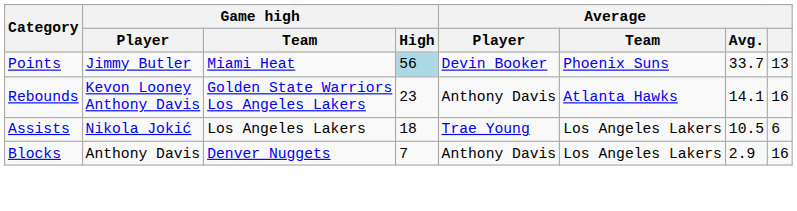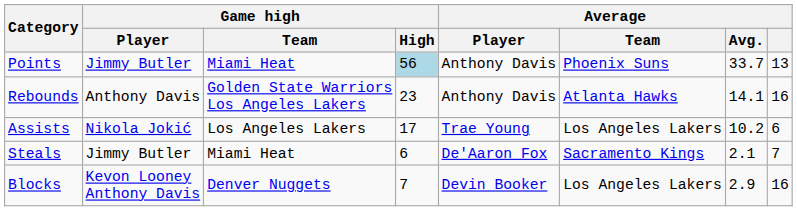Points | Average / Player: Devin Booker -> Anthony Davis
Rebounds | Game high / Player: Kevon Looney Anthony Davis -> Anthony Davis
Assists | Game high / High: 18 -> 17
Assists | Average / Avg.: 10.5 -> 10.2
+ row: Steals | Jimmy Butler | Miami Heat | 6 | De'Aaron Fox | Sacramento Kings | 2.1 | 7
Blocks | Game high / Player: Anthony Davis -> Kevon Looney Anthony Davis
Blocks | Average / Player: Anthony Davis -> Devin Booker
